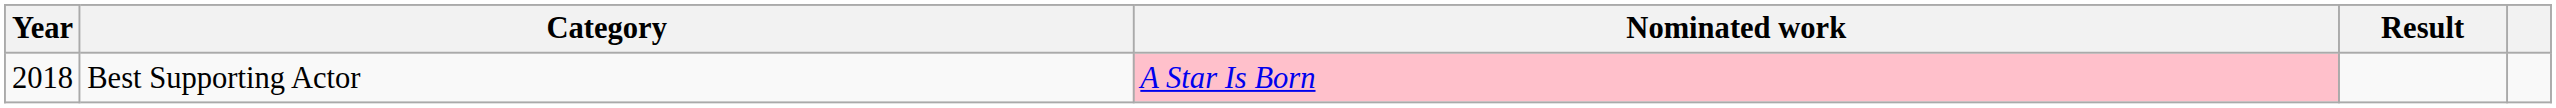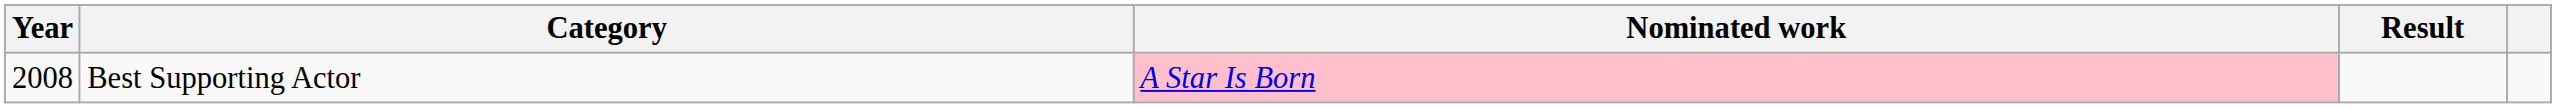Best Supporting Actor | Year: 2018 -> 2008
